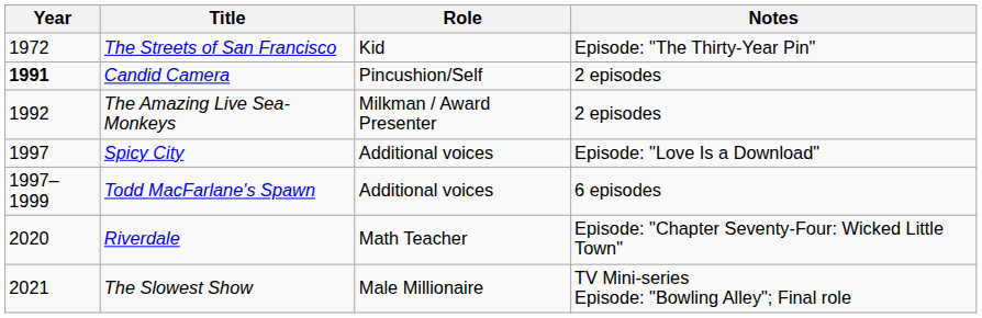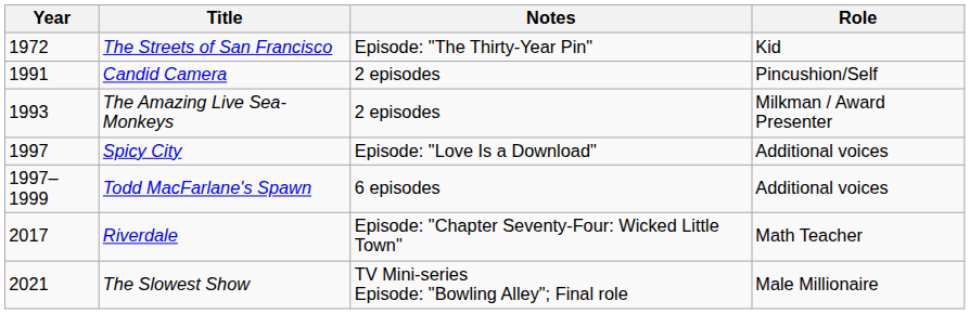columns swapped: Role <-> Notes
Candid Camera | Year: bold -> normal
The Amazing Live Sea-Monkeys | Year: 1992 -> 1993
Riverdale | Year: 2020 -> 2017
